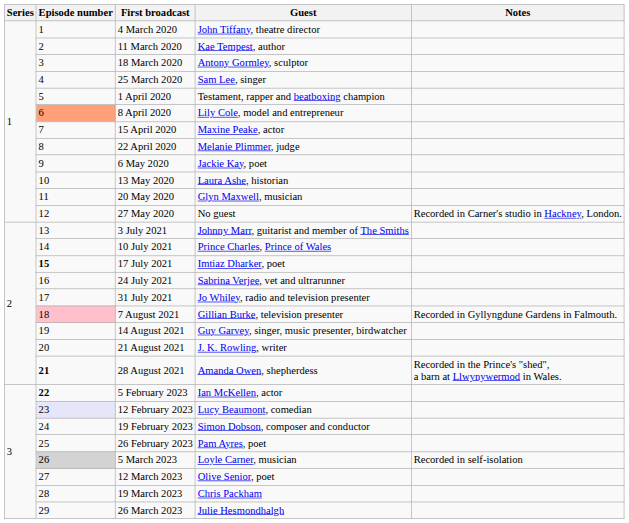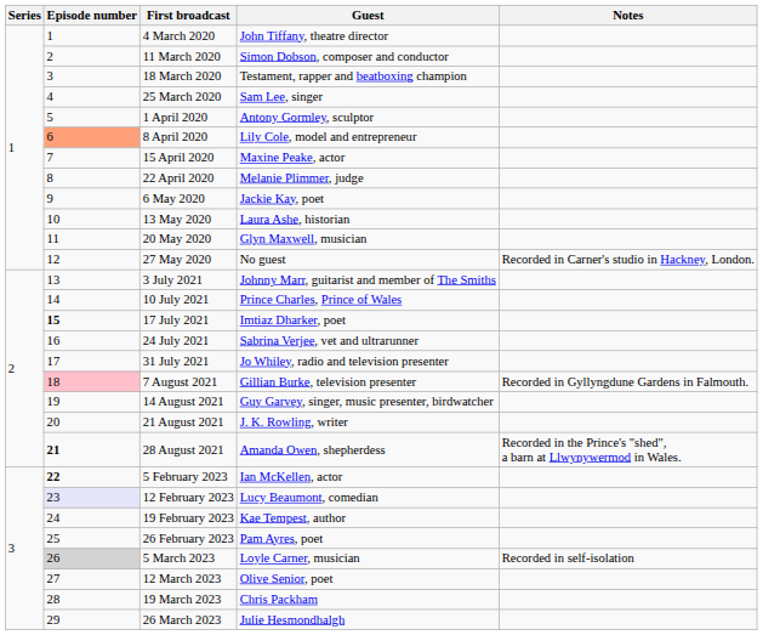11 March 2020 | Guest: Kae Tempest, author -> Simon Dobson, composer and conductor
18 March 2020 | Guest: Antony Gormley, sculptor -> Testament, rapper and beatboxing champion
1 April 2020 | Guest: Testament, rapper and beatboxing champion -> Antony Gormley, sculptor
19 February 2023 | Guest: Simon Dobson, composer and conductor -> Kae Tempest, author
